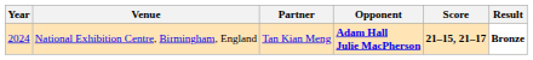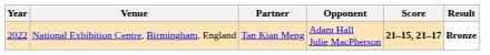National Exhibition Centre, Birmingham, England | Year: 2024 -> 2022
National Exhibition Centre, Birmingham, England | Opponent: bold -> normal
